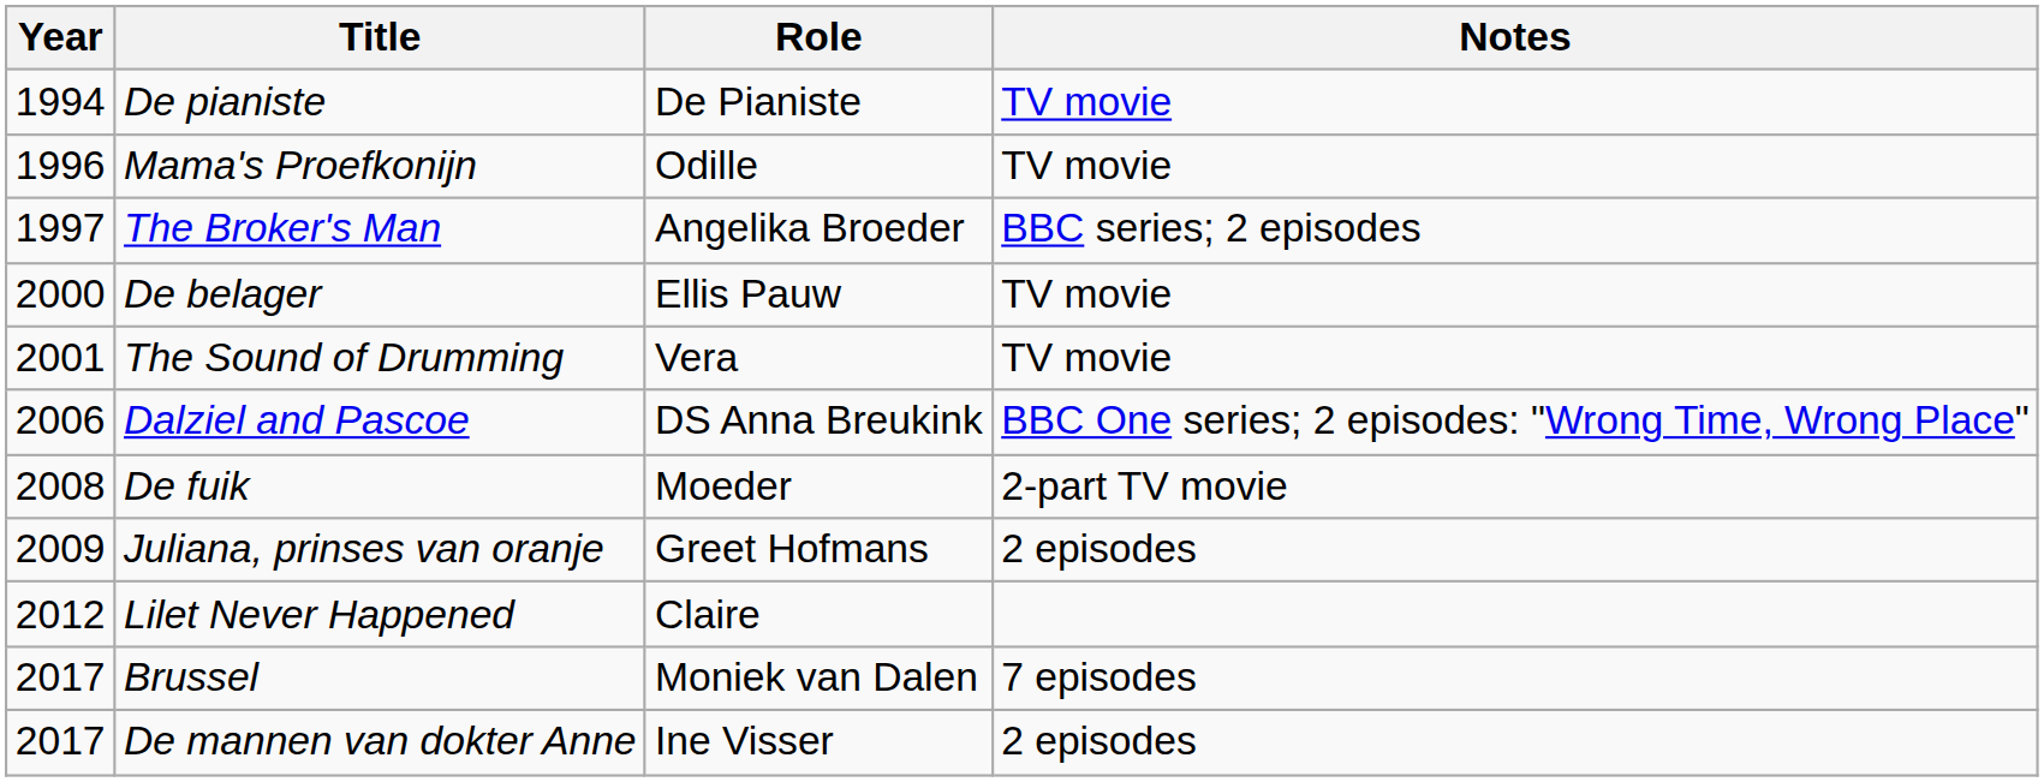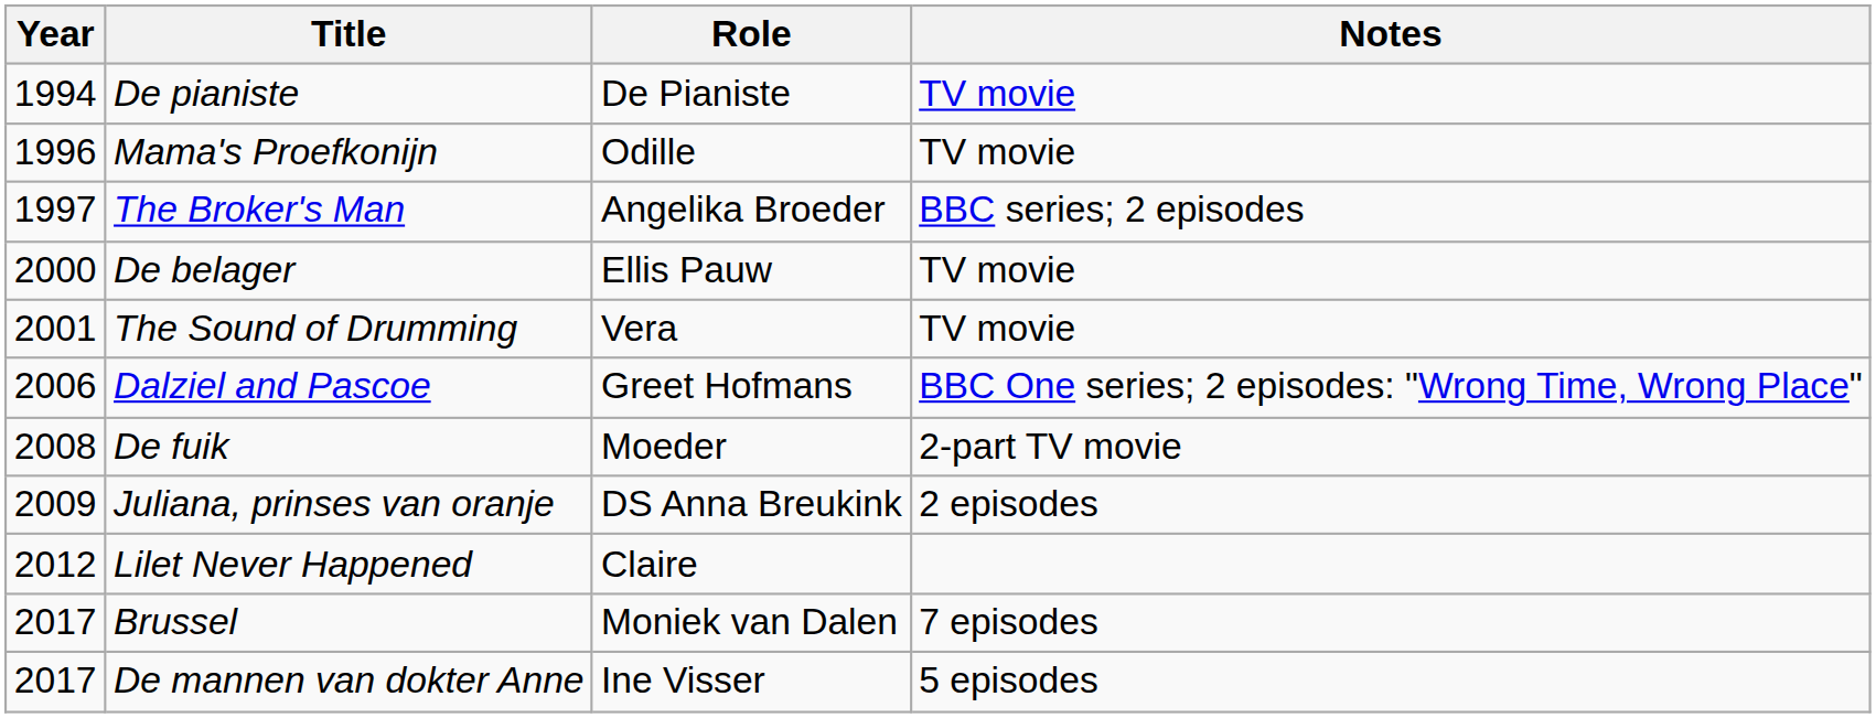Dalziel and Pascoe | Role: DS Anna Breukink -> Greet Hofmans
Juliana, prinses van oranje | Role: Greet Hofmans -> DS Anna Breukink
De mannen van dokter Anne | Notes: 2 episodes -> 5 episodes
